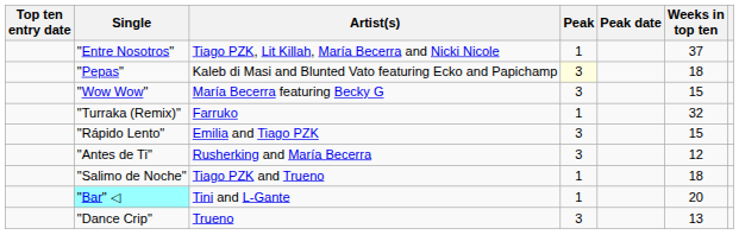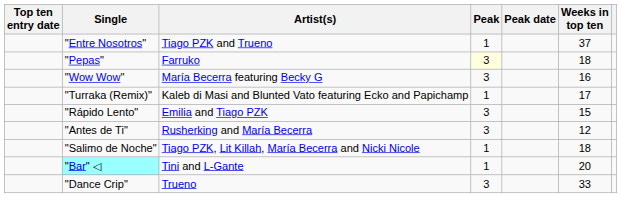"Entre Nosotros" | Artist(s): Tiago PZK, Lit Killah, María Becerra and Nicki Nicole -> Tiago PZK and Trueno
"Pepas" | Artist(s): Kaleb di Masi and Blunted Vato featuring Ecko and Papichamp -> Farruko
"Wow Wow" | Weeks in top ten: 15 -> 16
"Turraka (Remix)" | Artist(s): Farruko -> Kaleb di Masi and Blunted Vato featuring Ecko and Papichamp
"Turraka (Remix)" | Weeks in top ten: 32 -> 17
"Salimo de Noche" | Artist(s): Tiago PZK and Trueno -> Tiago PZK, Lit Killah, María Becerra and Nicki Nicole
"Dance Crip" | Weeks in top ten: 13 -> 33
